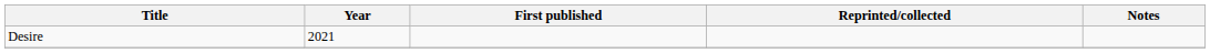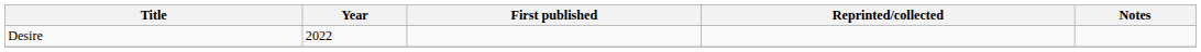Desire | Year: 2021 -> 2022
